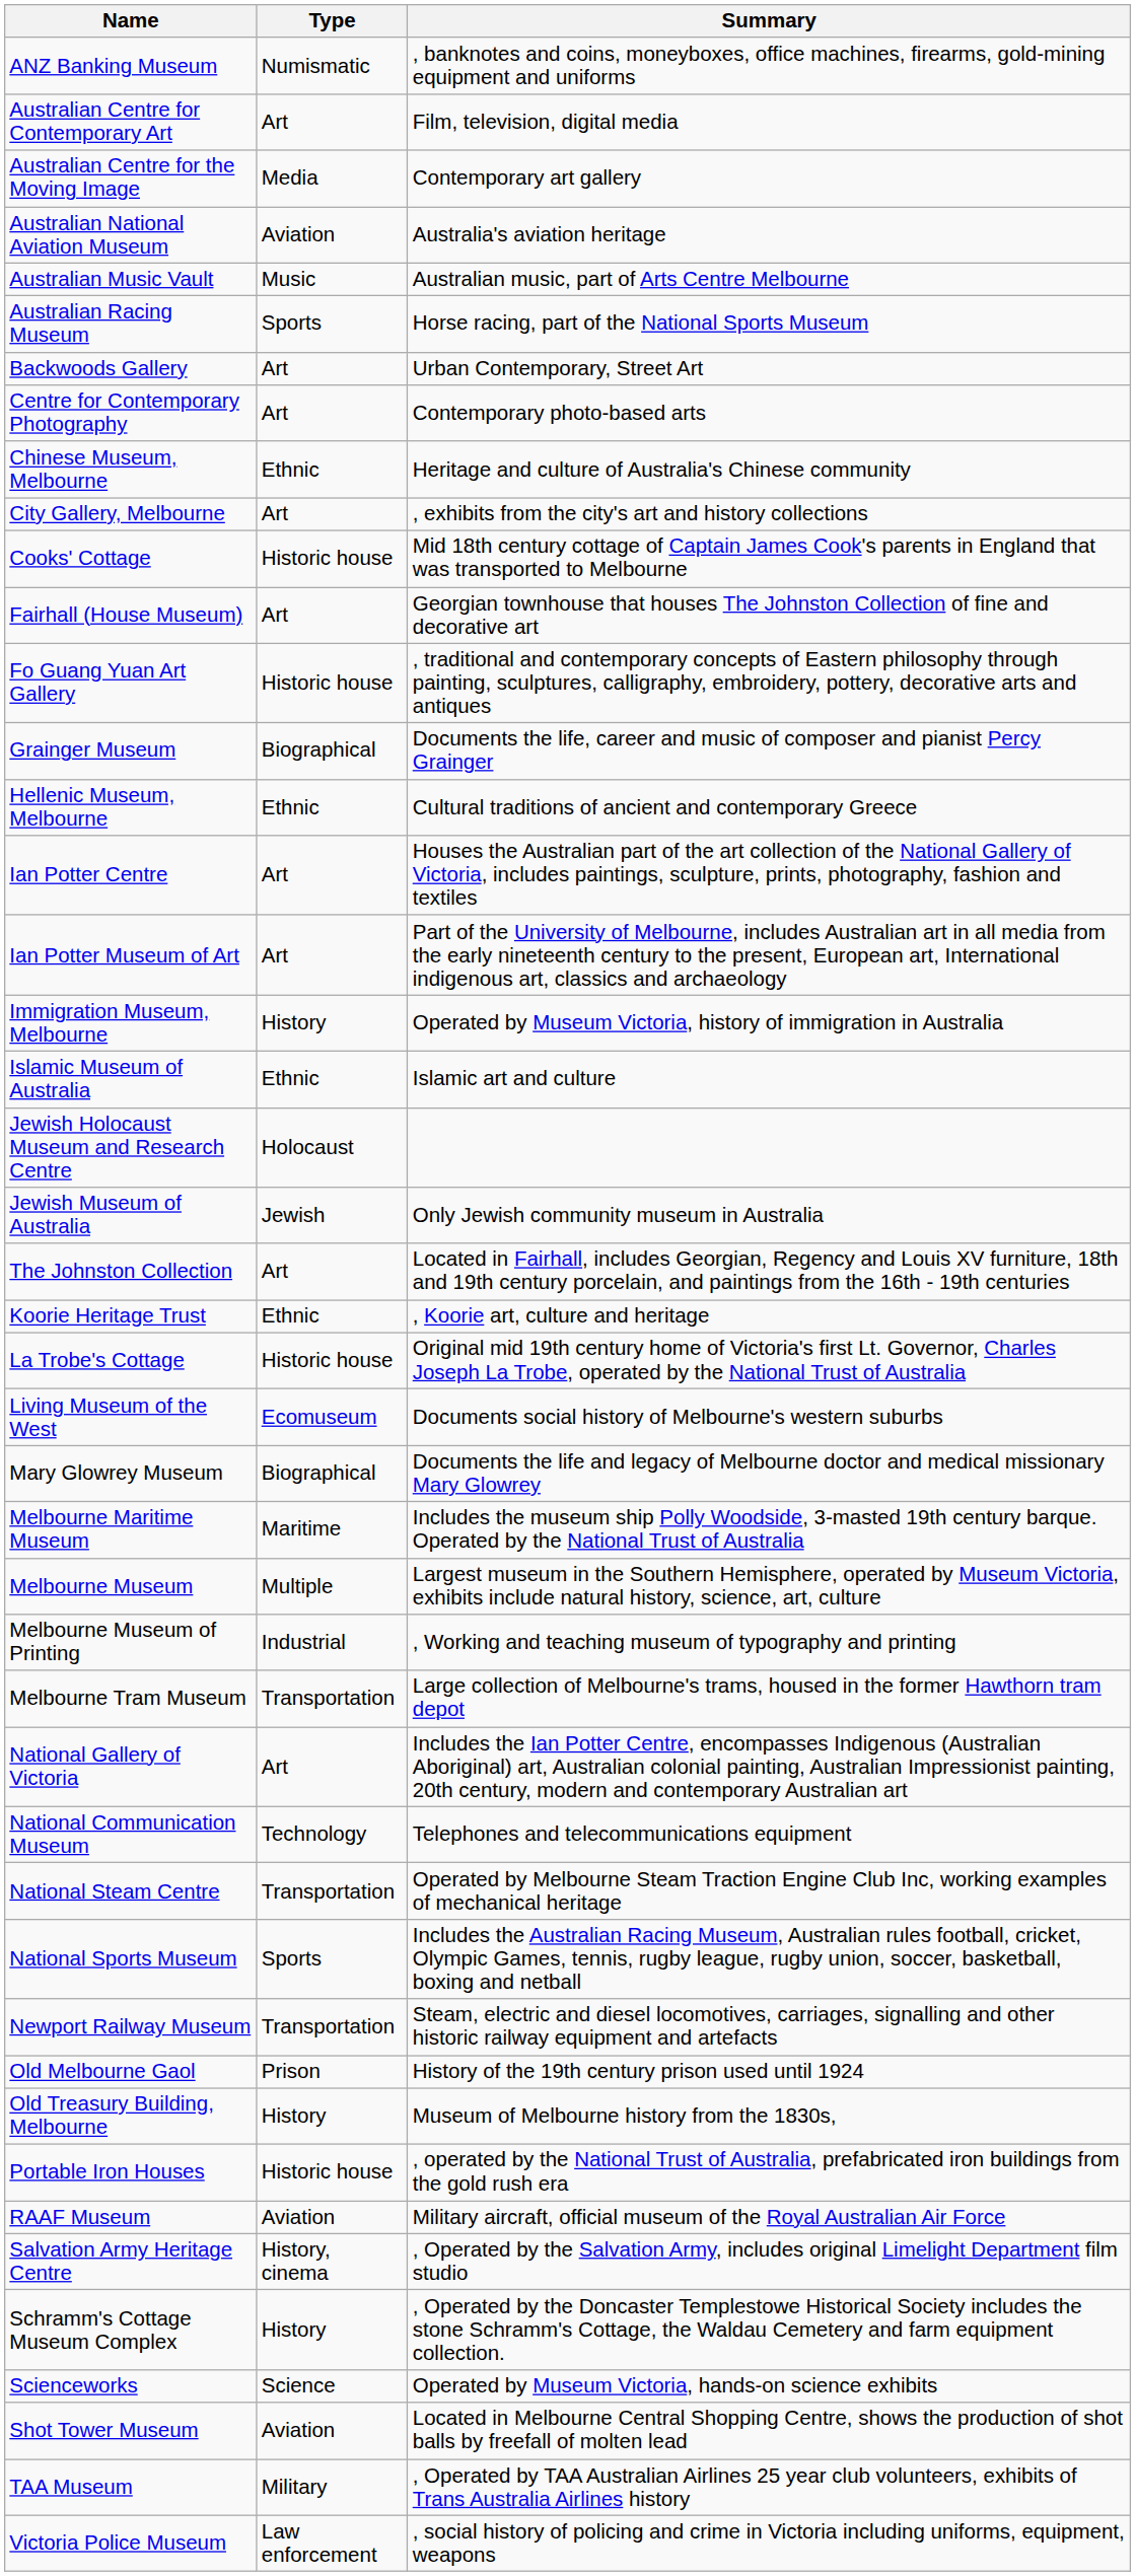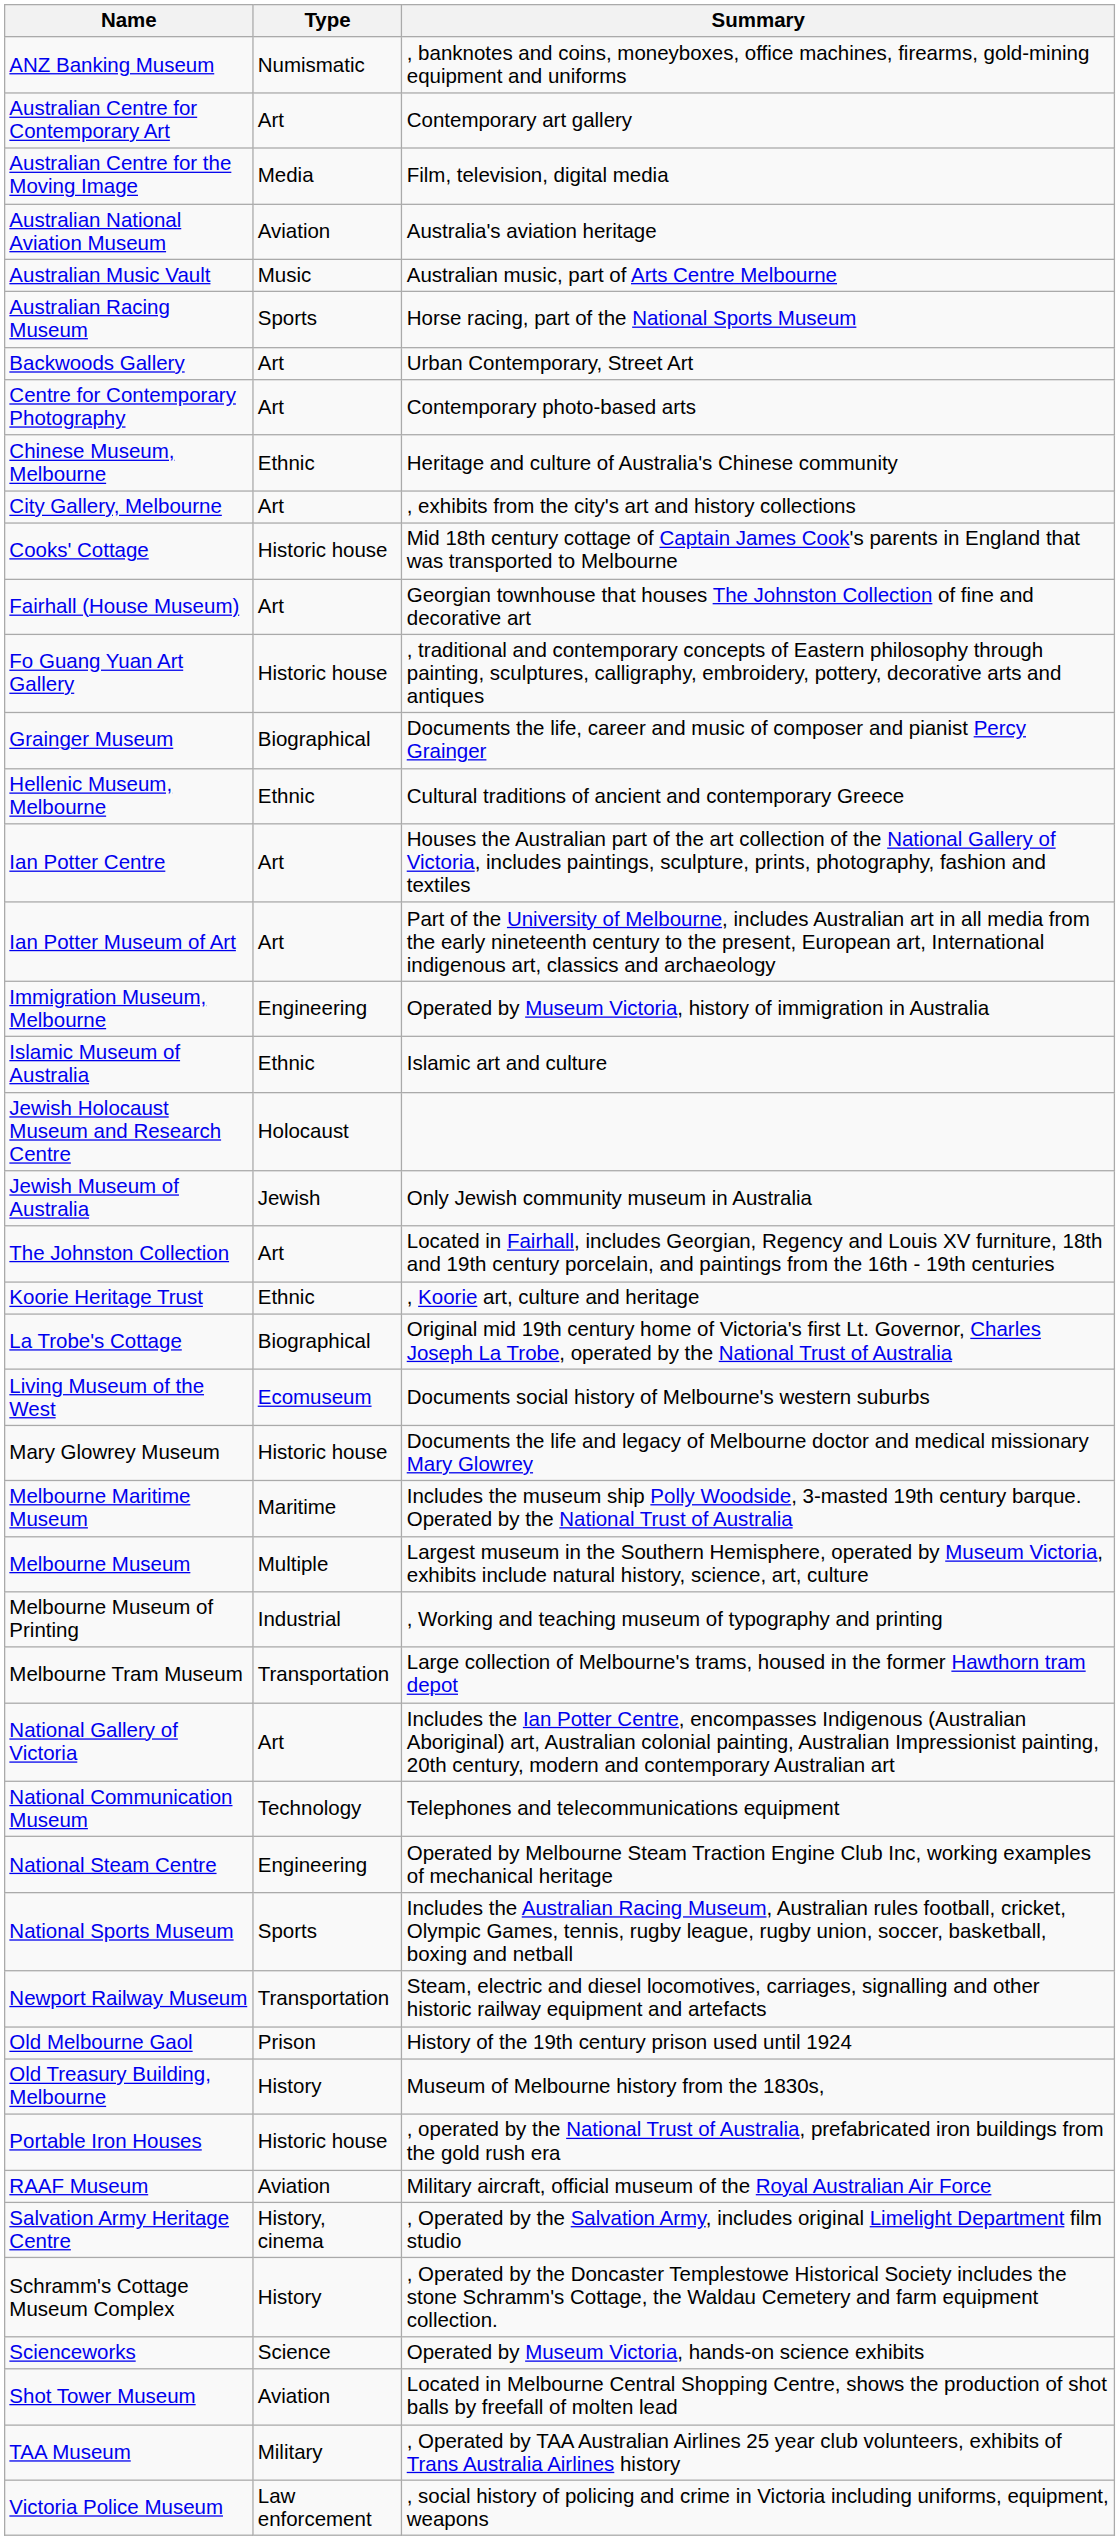Australian Centre for Contemporary Art | Summary: Film, television, digital media -> Contemporary art gallery
Australian Centre for the Moving Image | Summary: Contemporary art gallery -> Film, television, digital media
Immigration Museum, Melbourne | Type: History -> Engineering
La Trobe's Cottage | Type: Historic house -> Biographical
Mary Glowrey Museum | Type: Biographical -> Historic house
National Steam Centre | Type: Transportation -> Engineering
